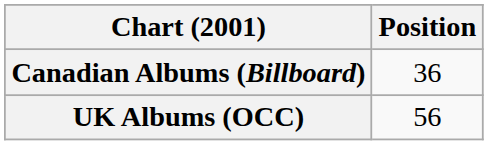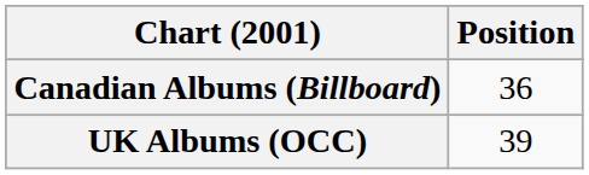UK Albums (OCC) | Position: 56 -> 39
